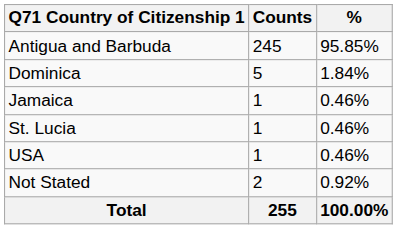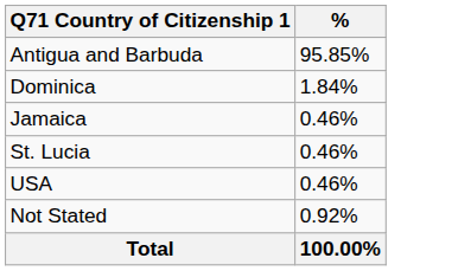- column: Counts | 245 | 5 | 1 | 1 | 1 | 2 | 255
